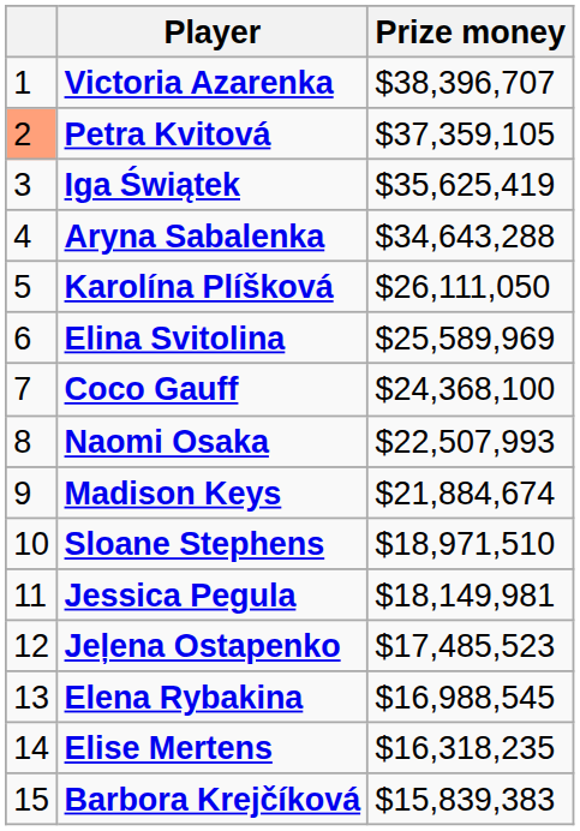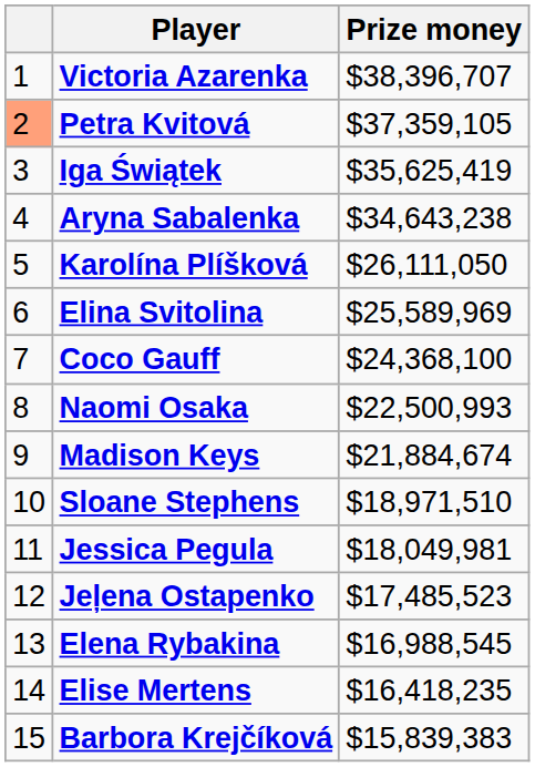Aryna Sabalenka | Prize money: $34,643,288 -> $34,643,238
Naomi Osaka | Prize money: $22,507,993 -> $22,500,993
Jessica Pegula | Prize money: $18,149,981 -> $18,049,981
Elise Mertens | Prize money: $16,318,235 -> $16,418,235
